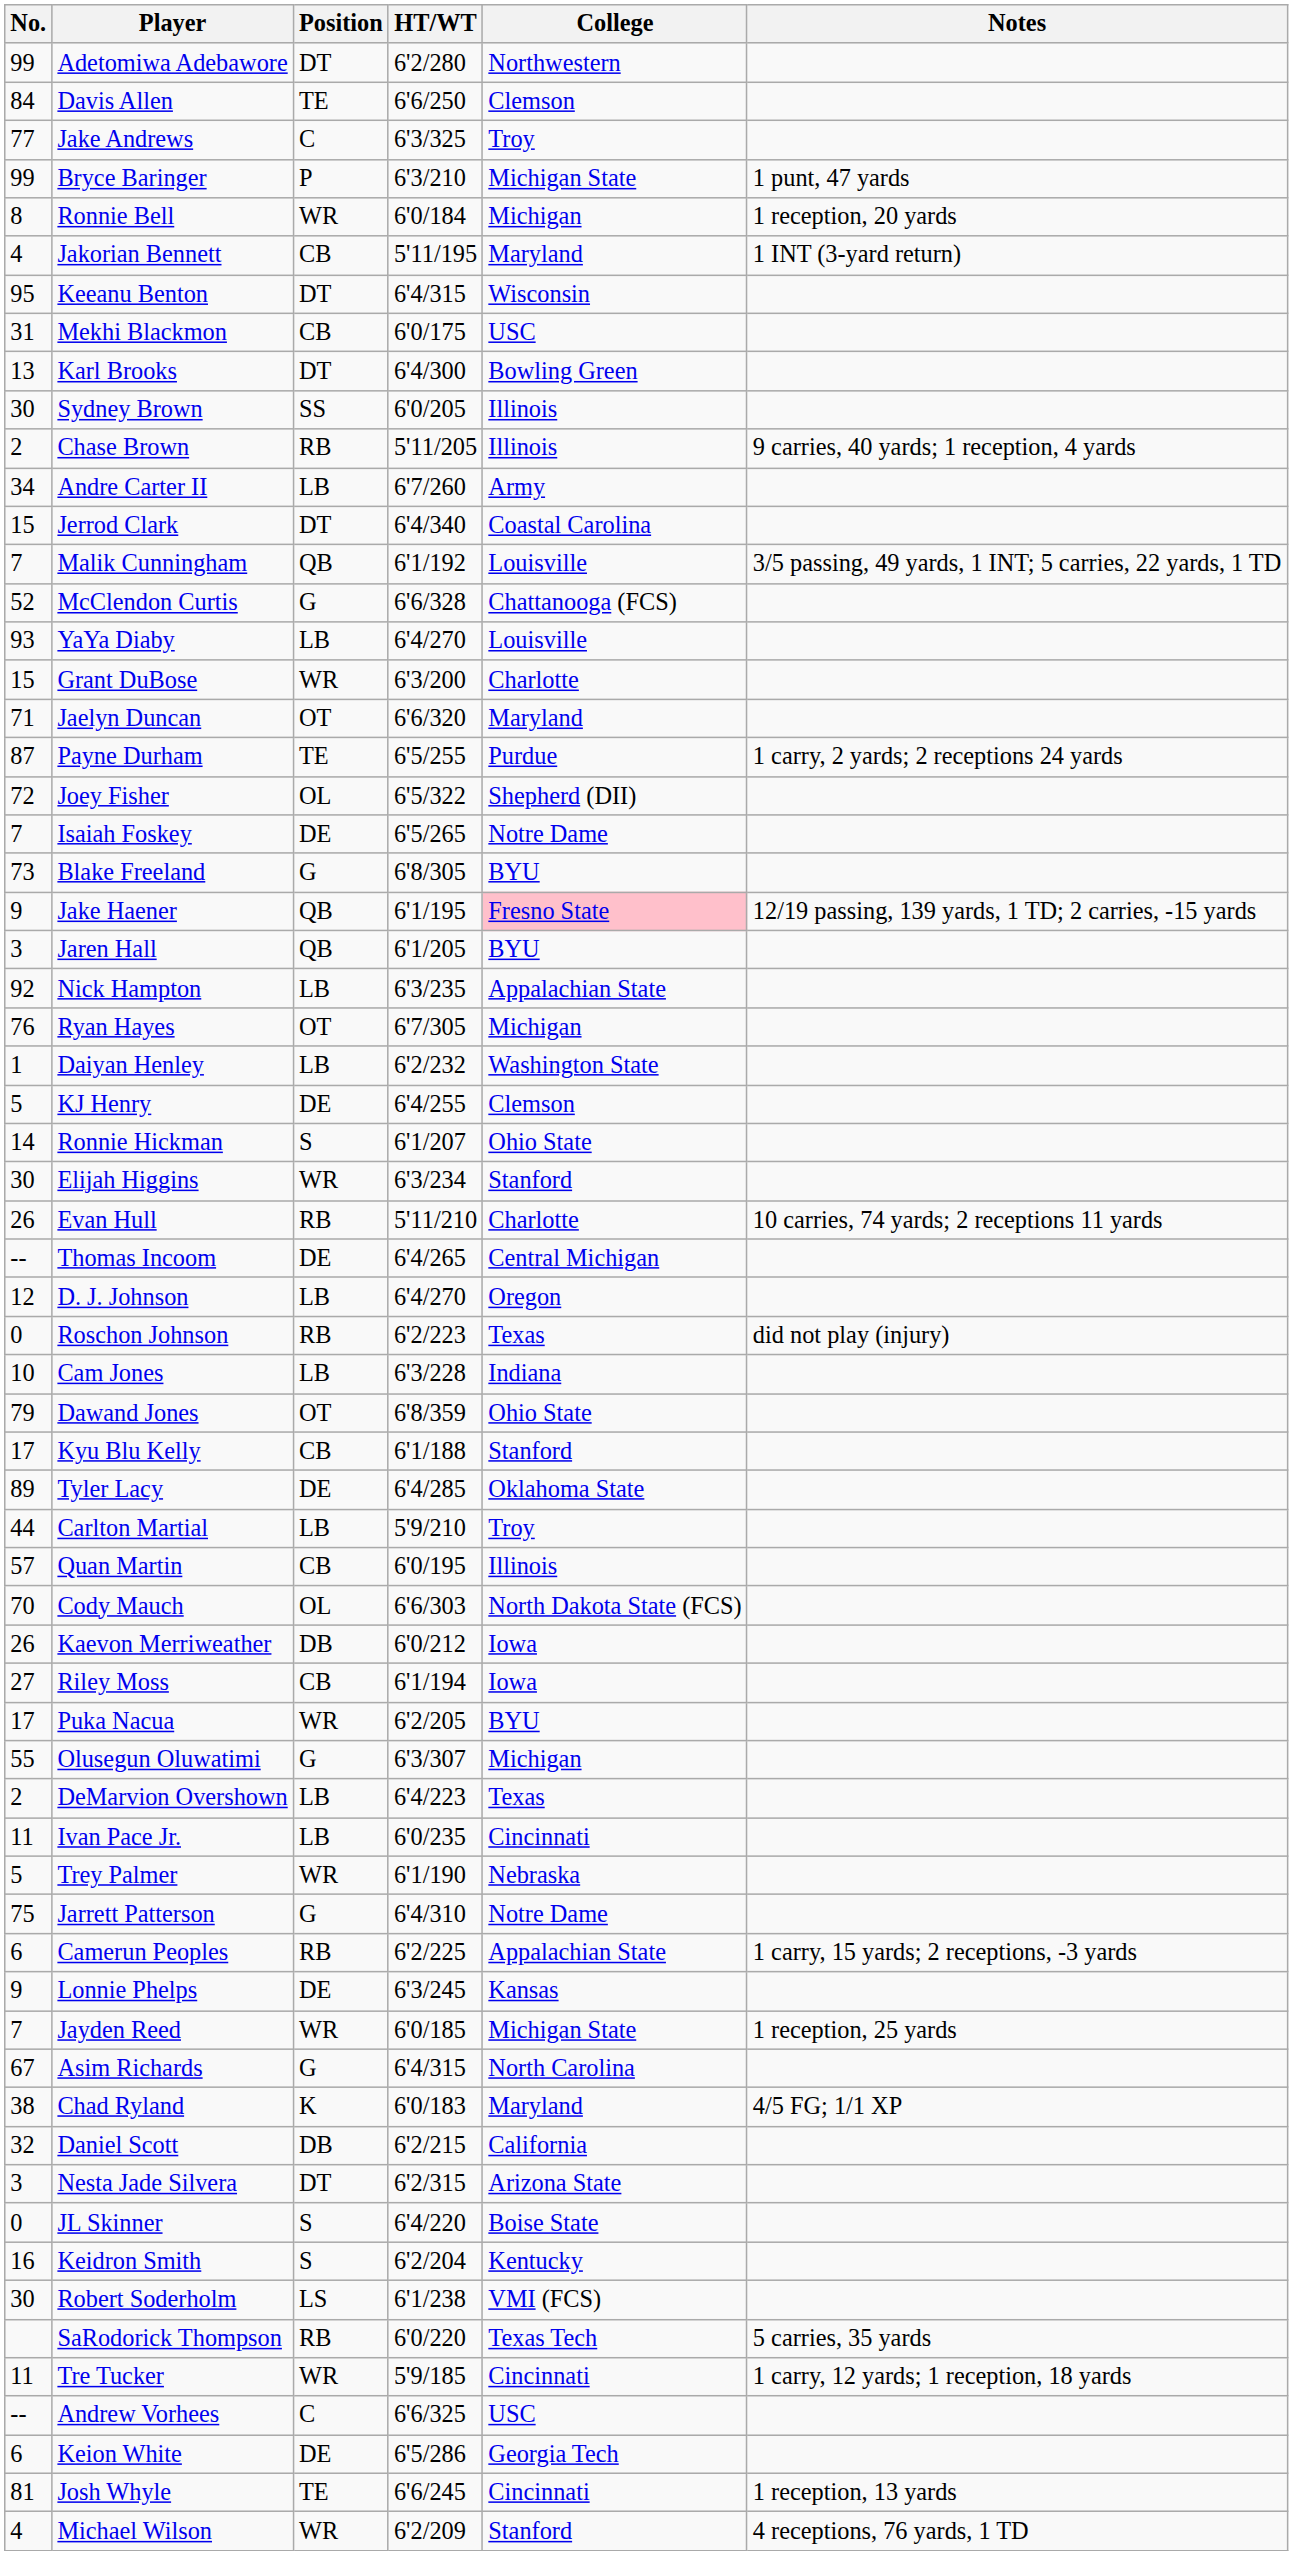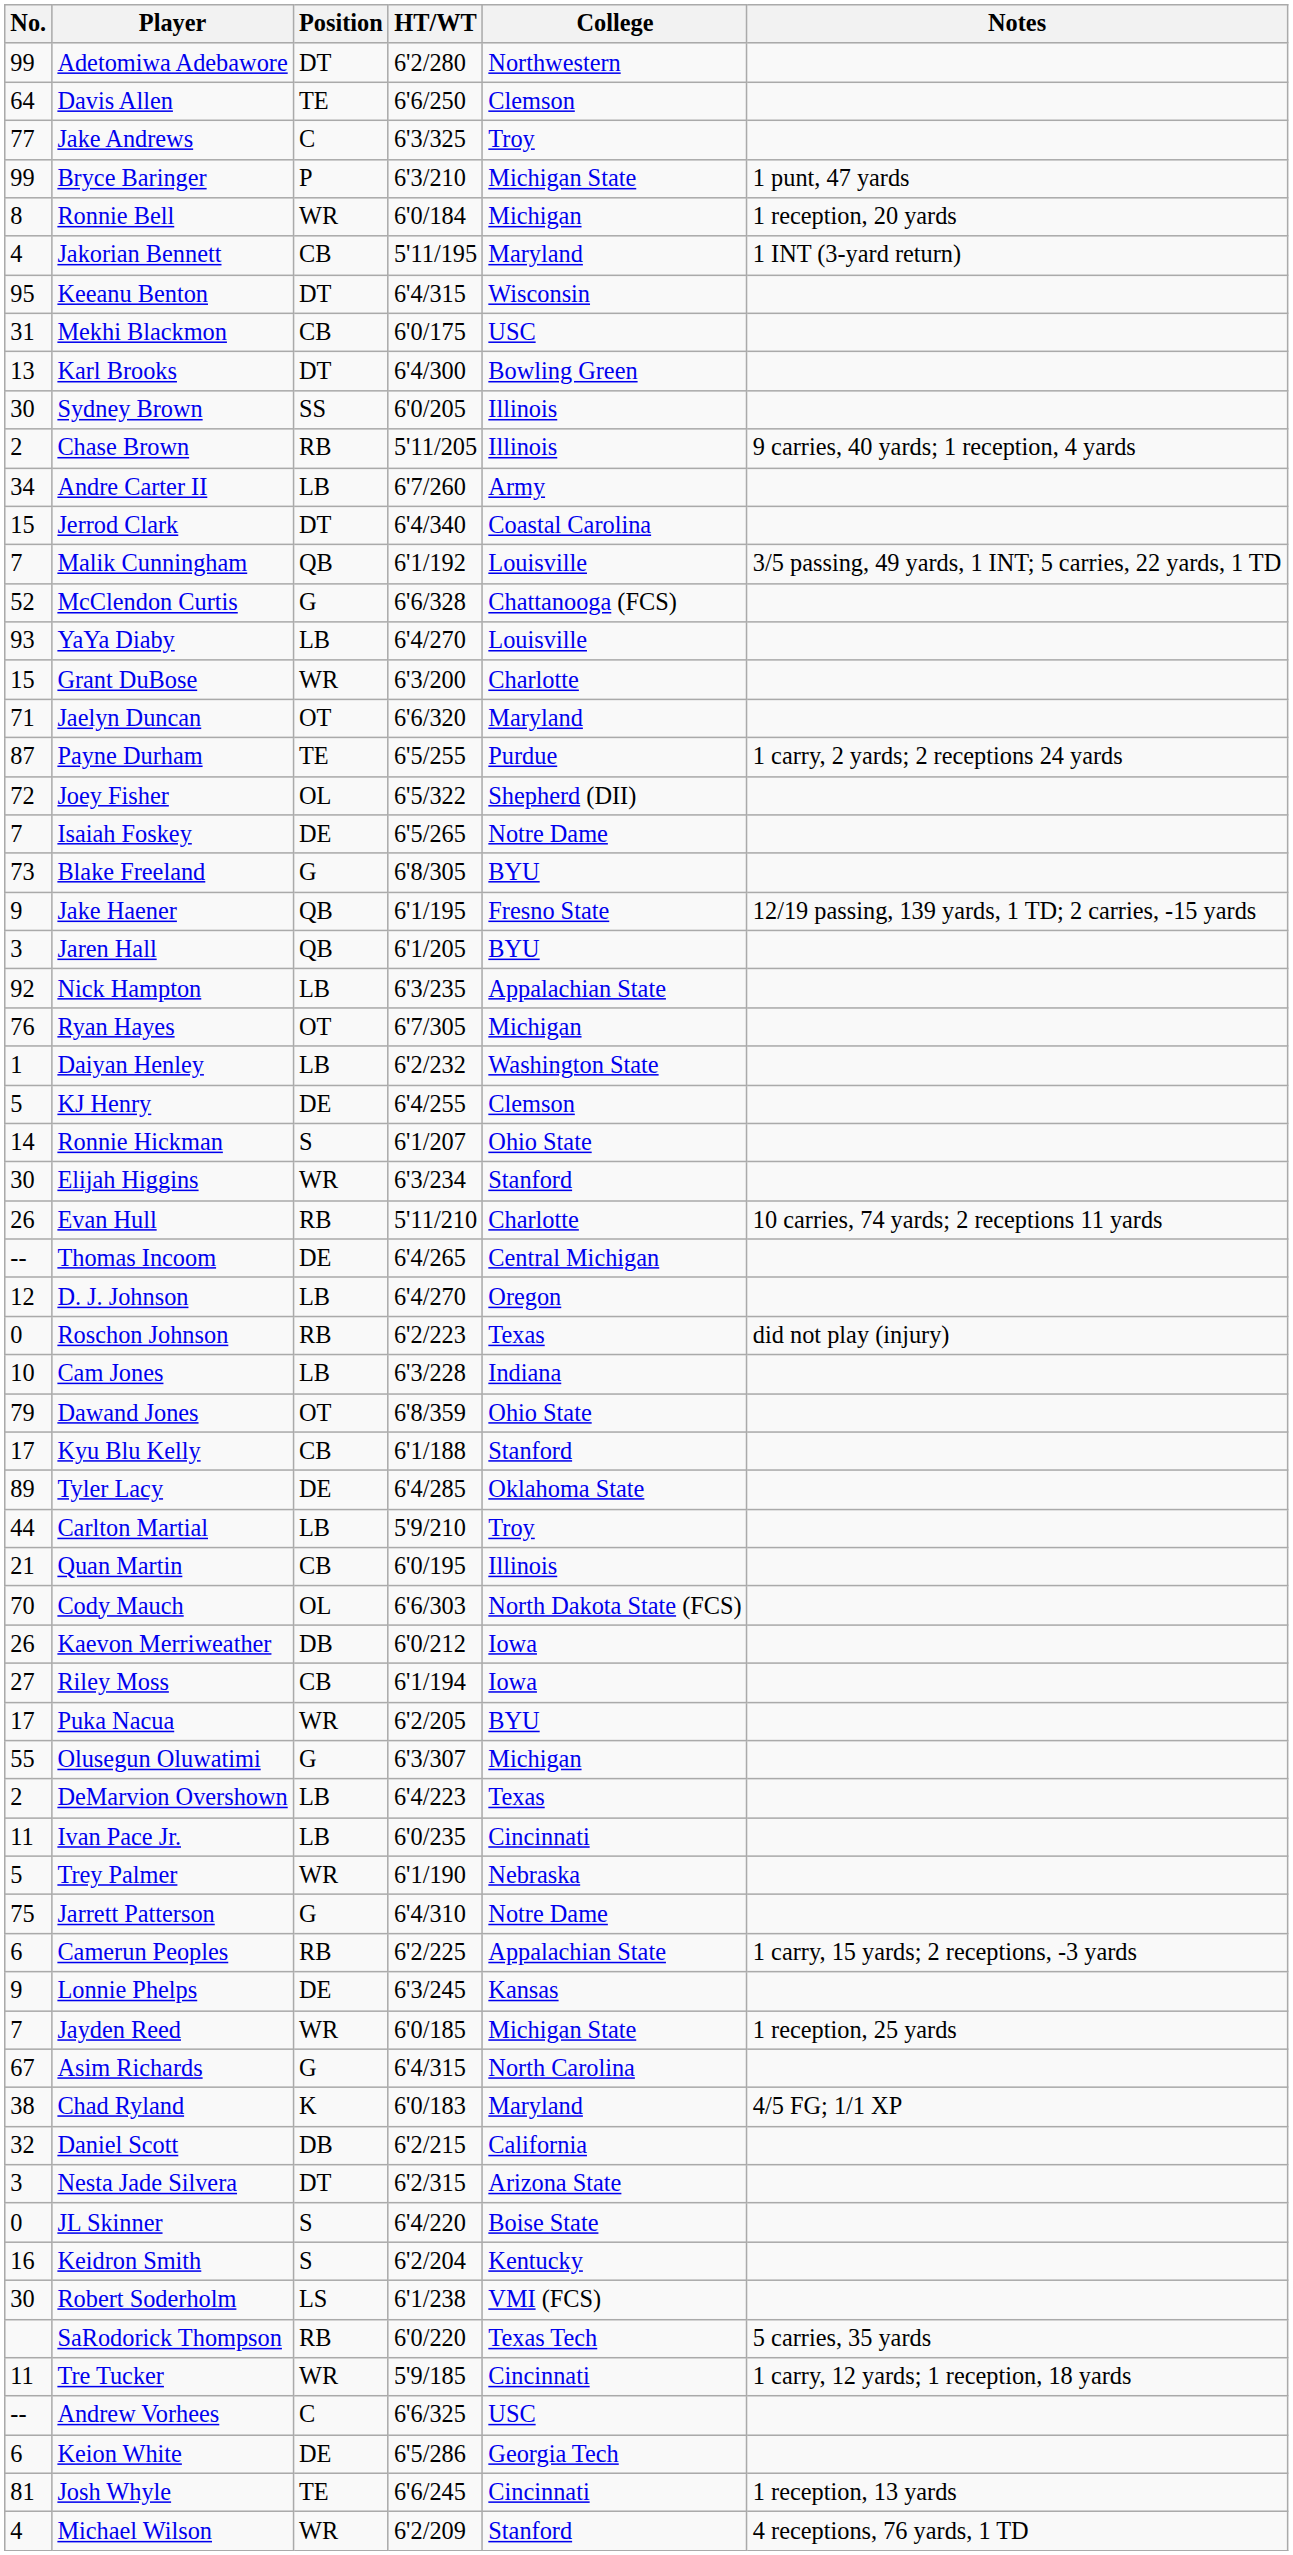Davis Allen | No.: 84 -> 64
Jake Haener | College: pink background -> no background
Quan Martin | No.: 57 -> 21
